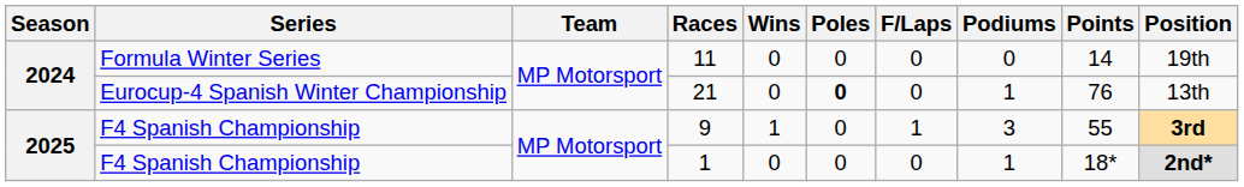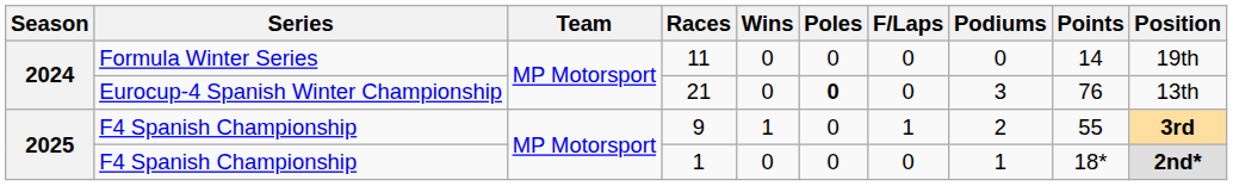21 | Podiums: 1 -> 3
9 | Podiums: 3 -> 2
